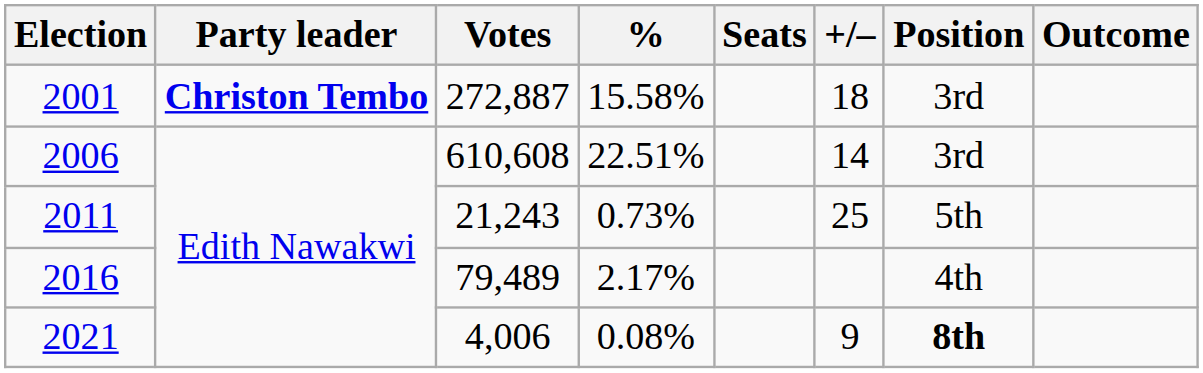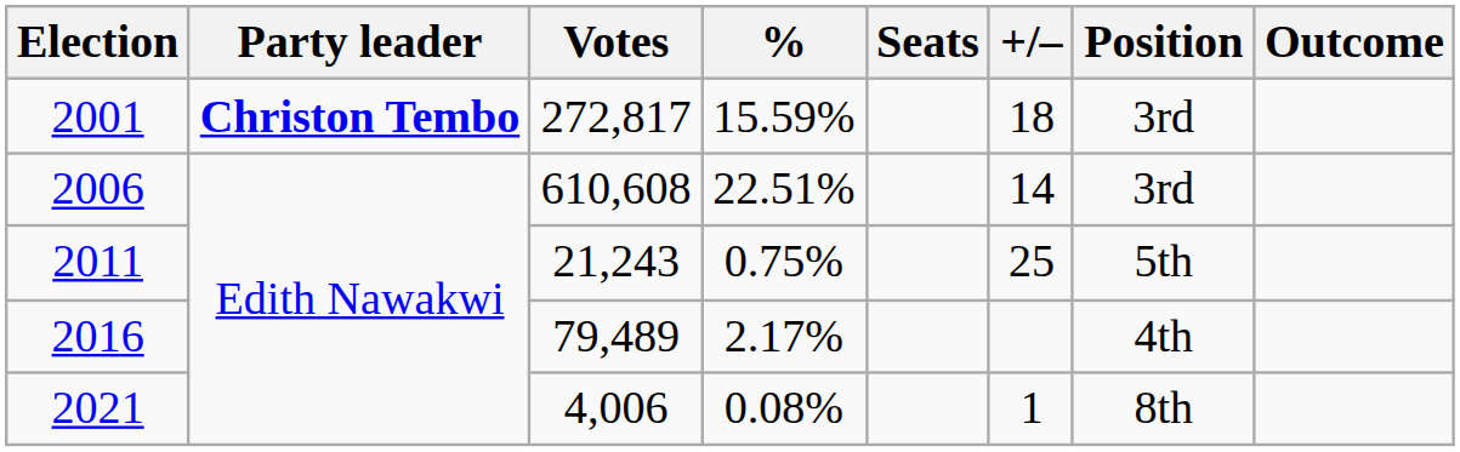2001 | Votes: 272,887 -> 272,817
2001 | %: 15.58% -> 15.59%
2011 | %: 0.73% -> 0.75%
2021 | +/–: 9 -> 1
2021 | Position: bold -> normal
